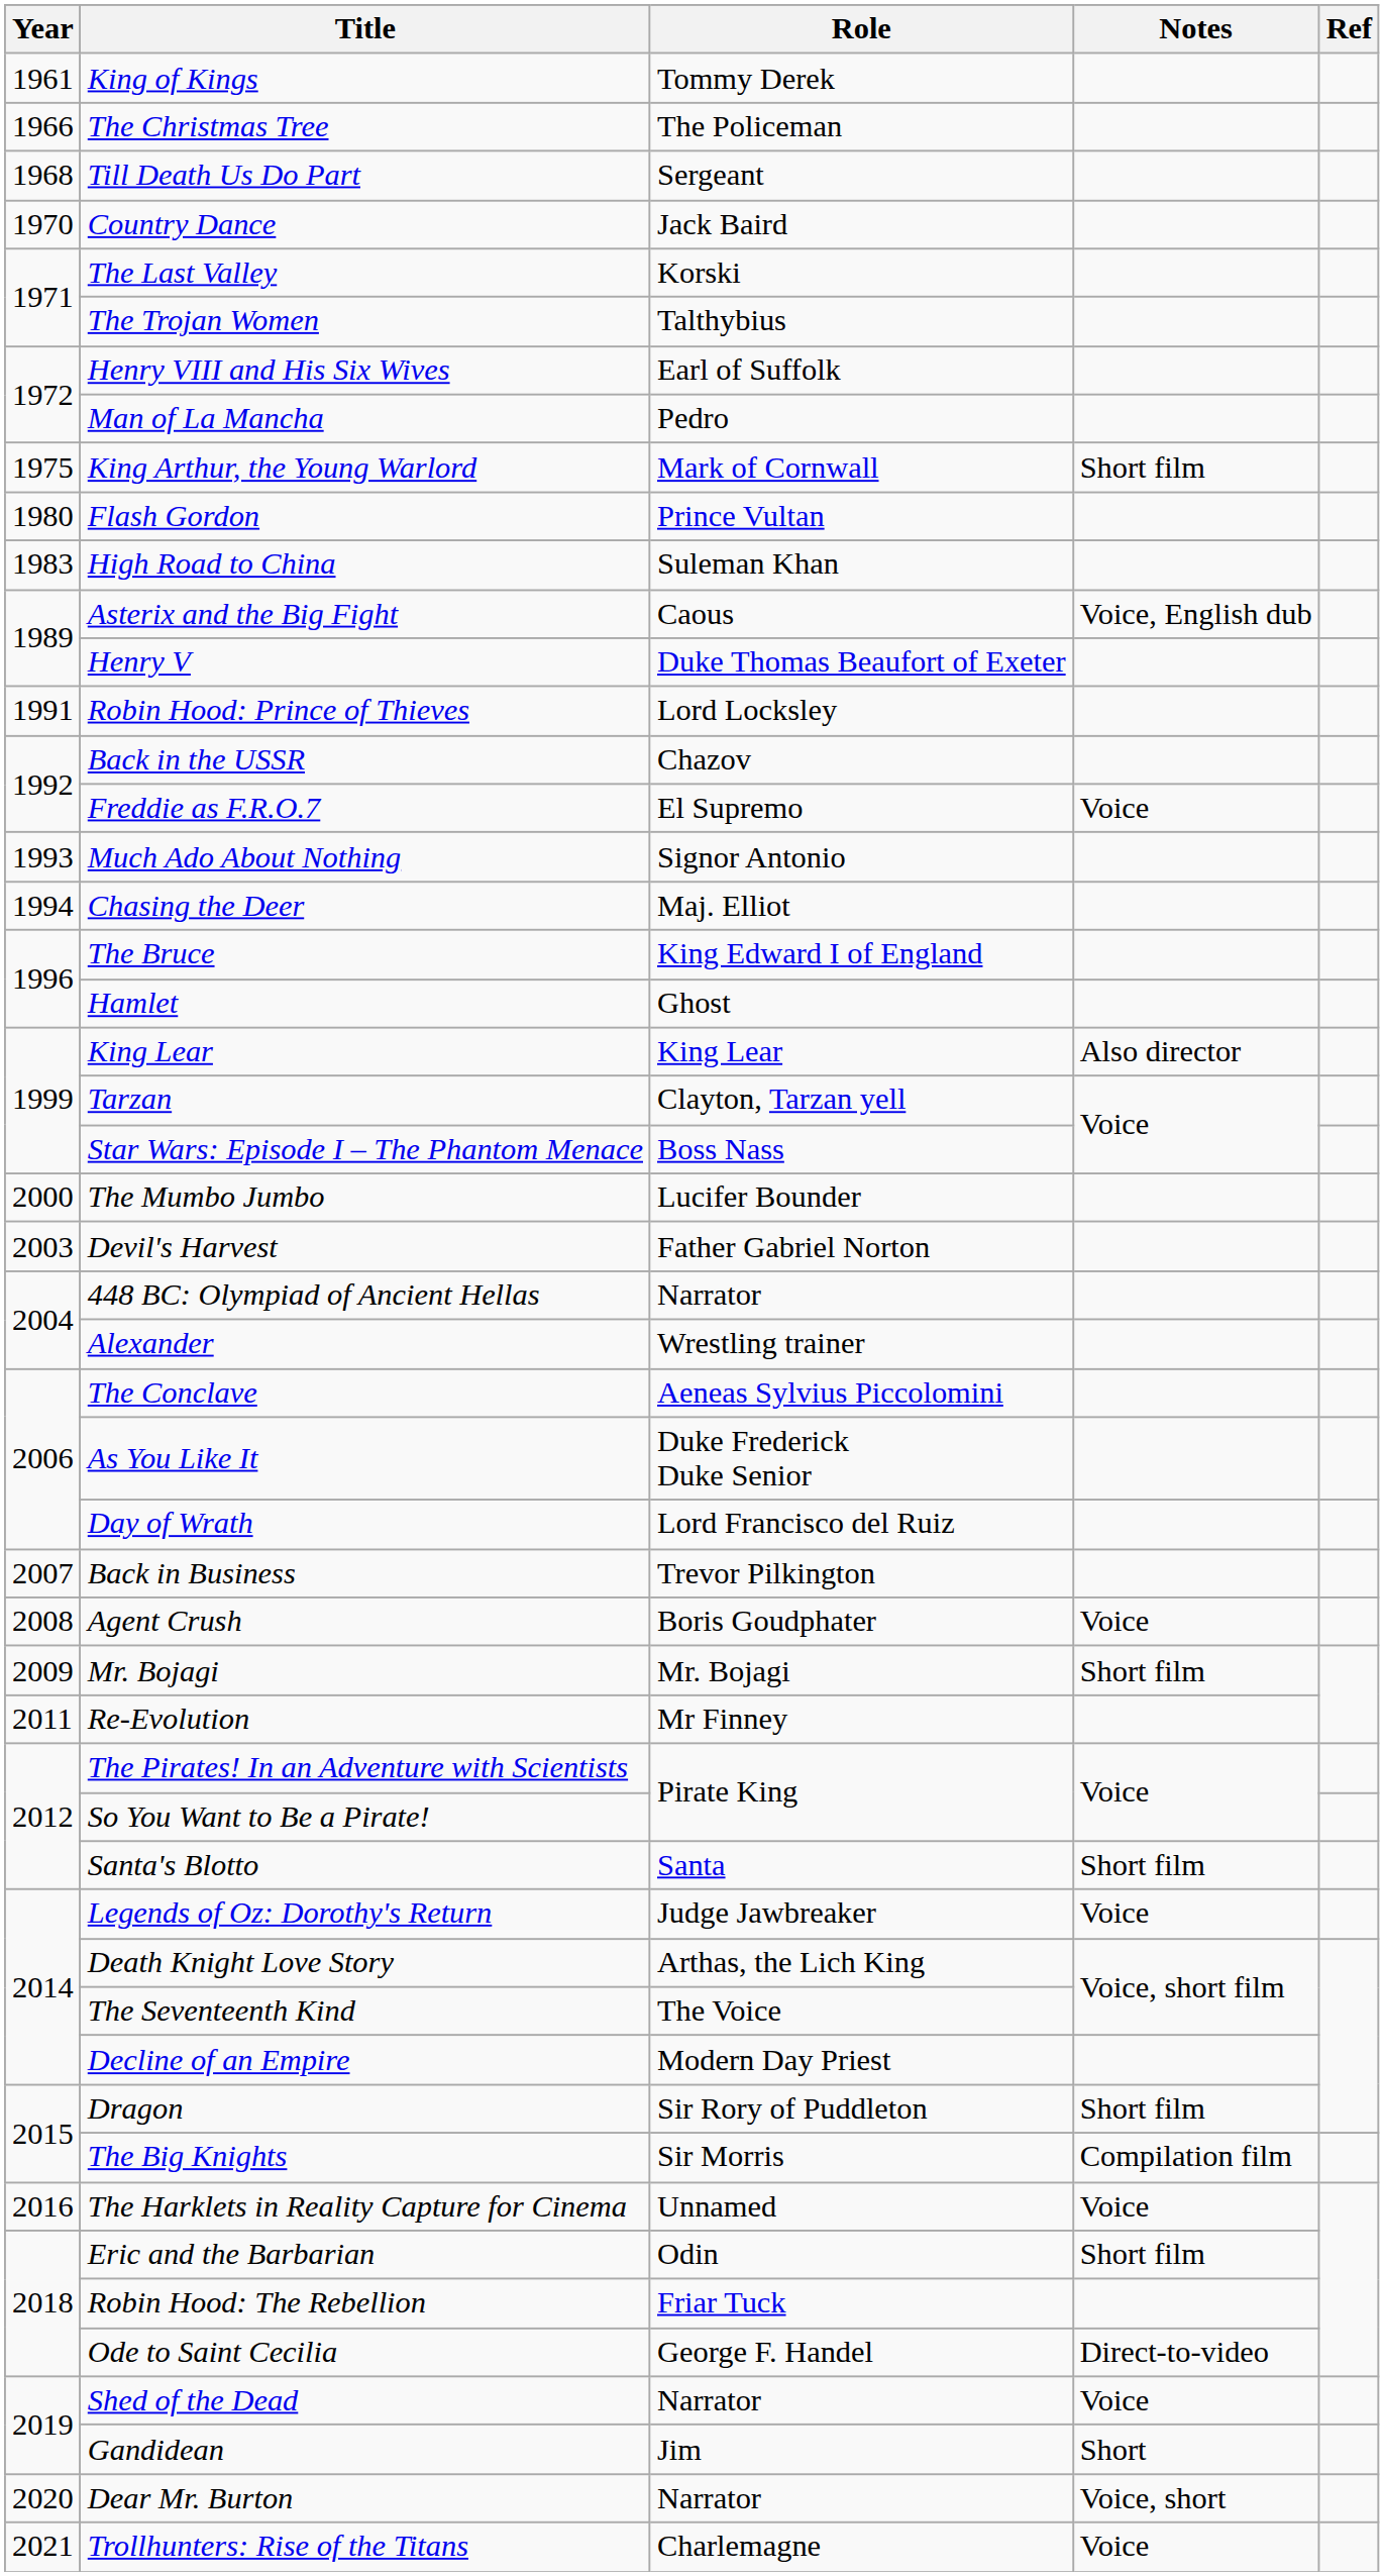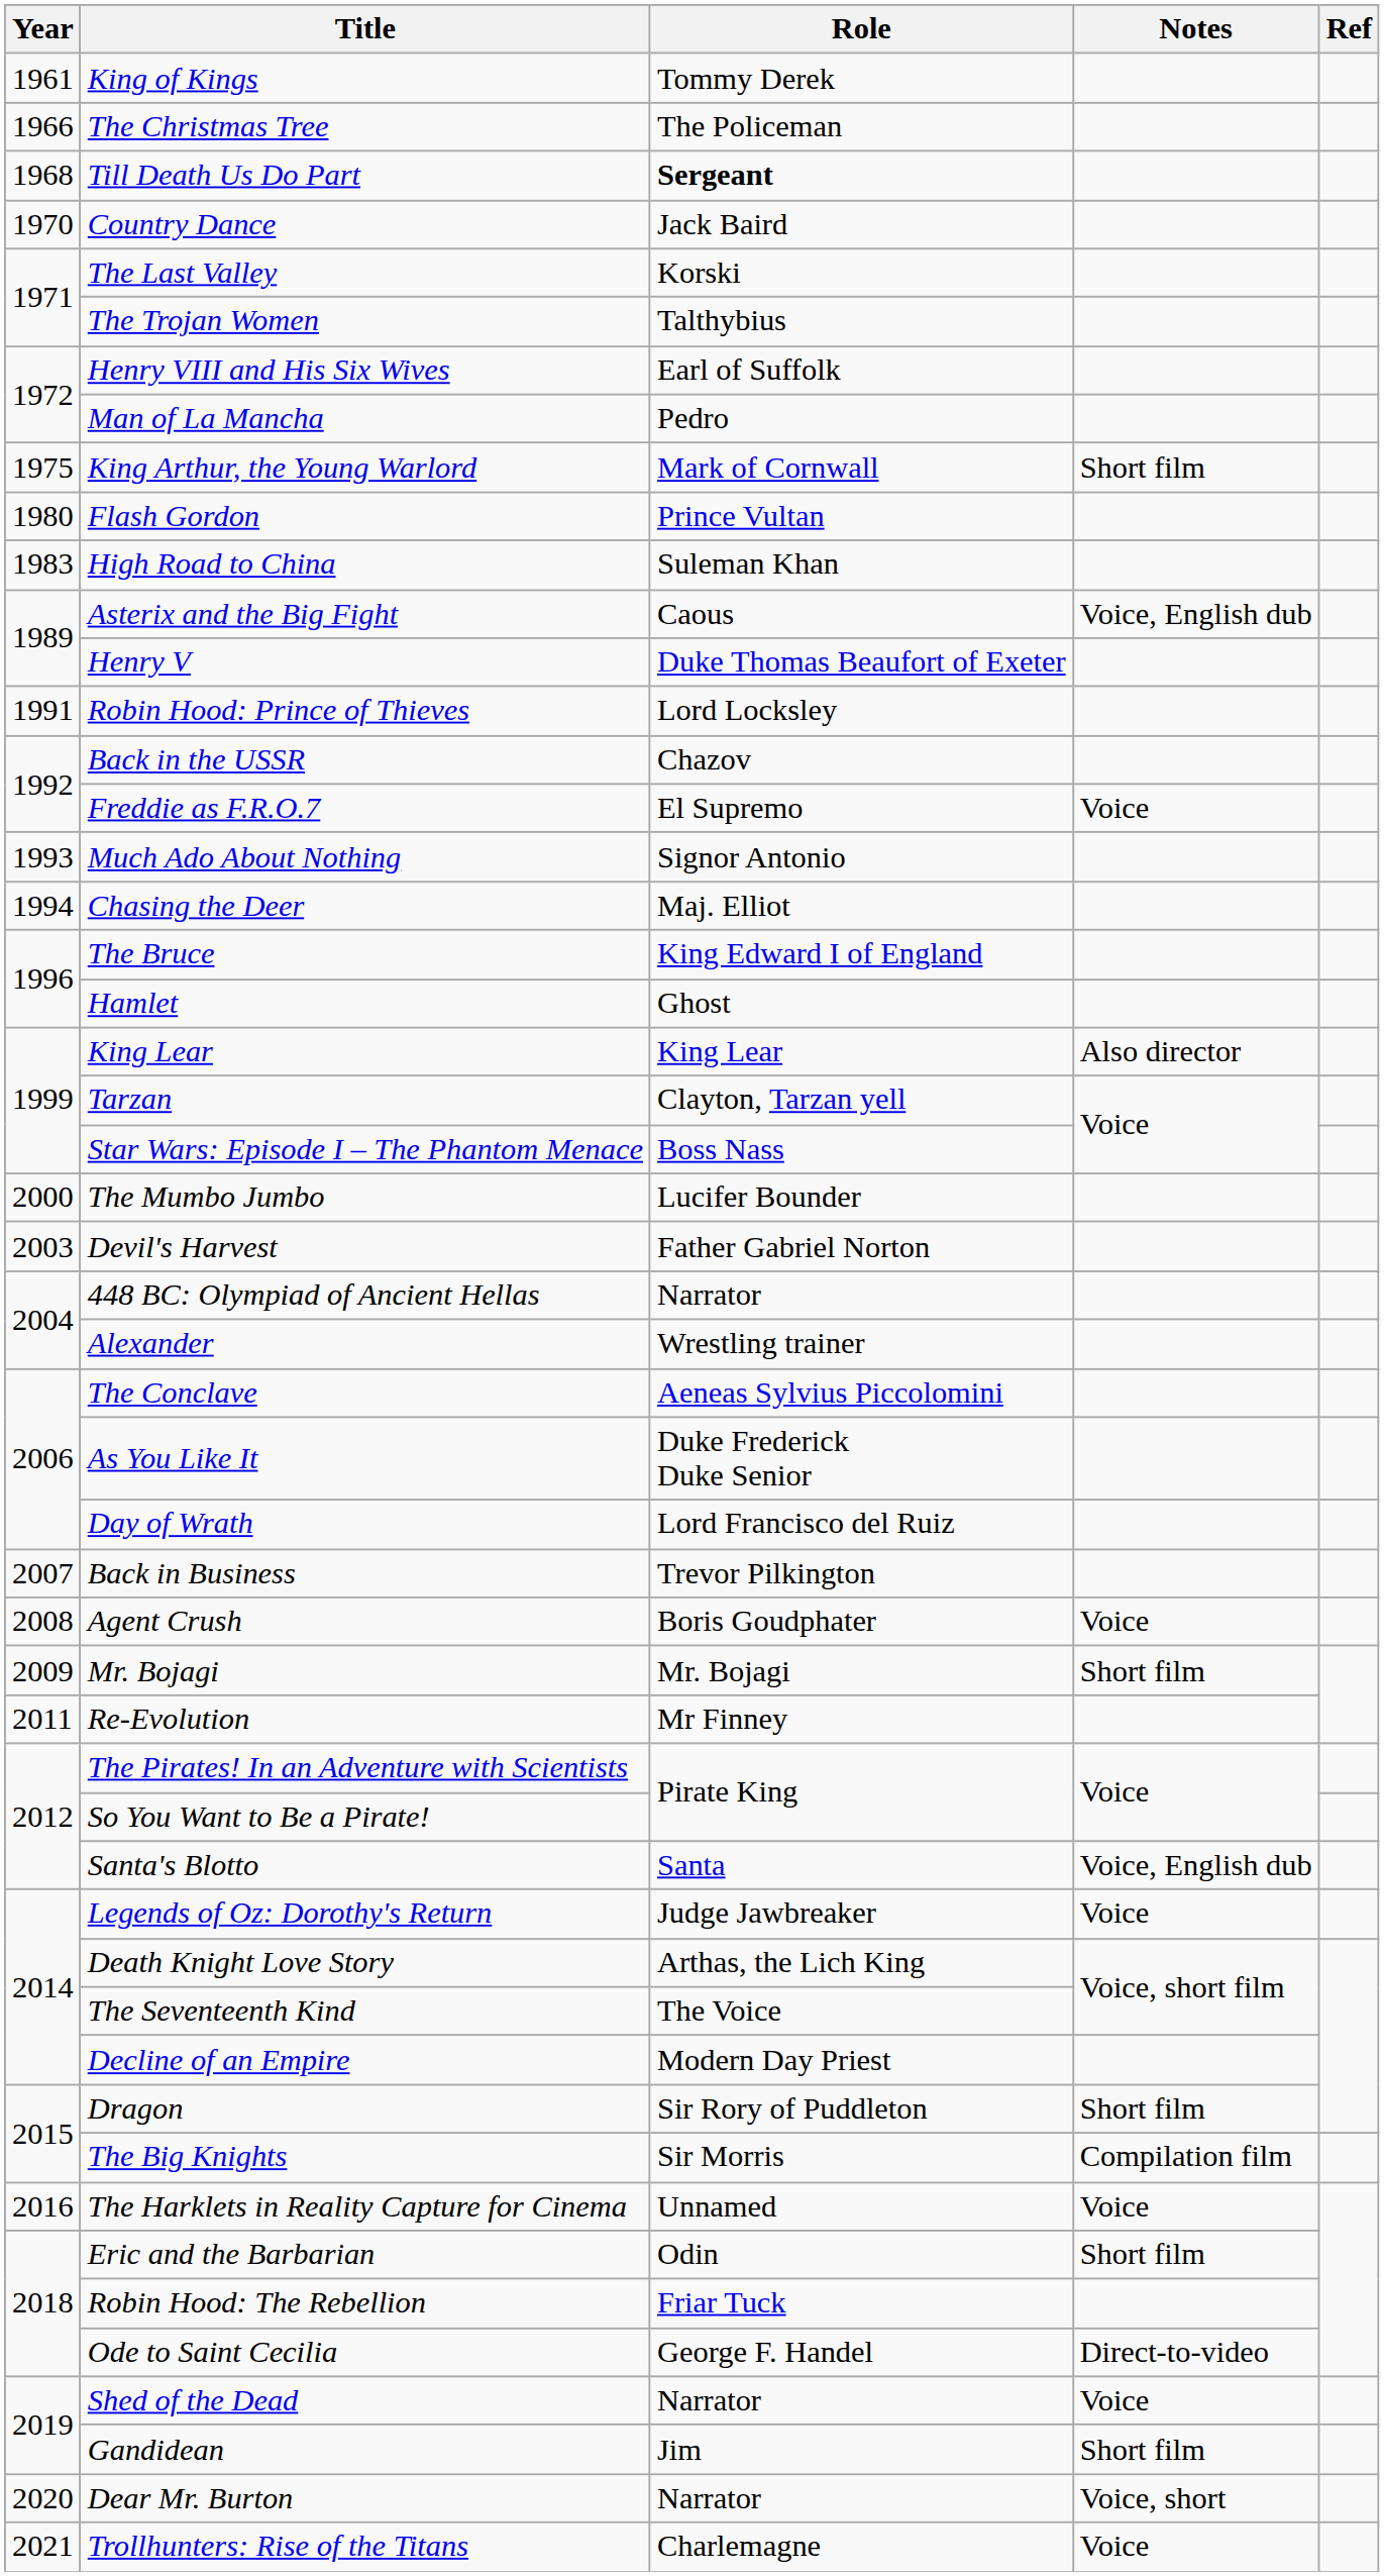Till Death Us Do Part | Role: normal -> bold
Santa's Blotto | Notes: Short film -> Voice, English dub
Gandidean | Notes: Short -> Short film
